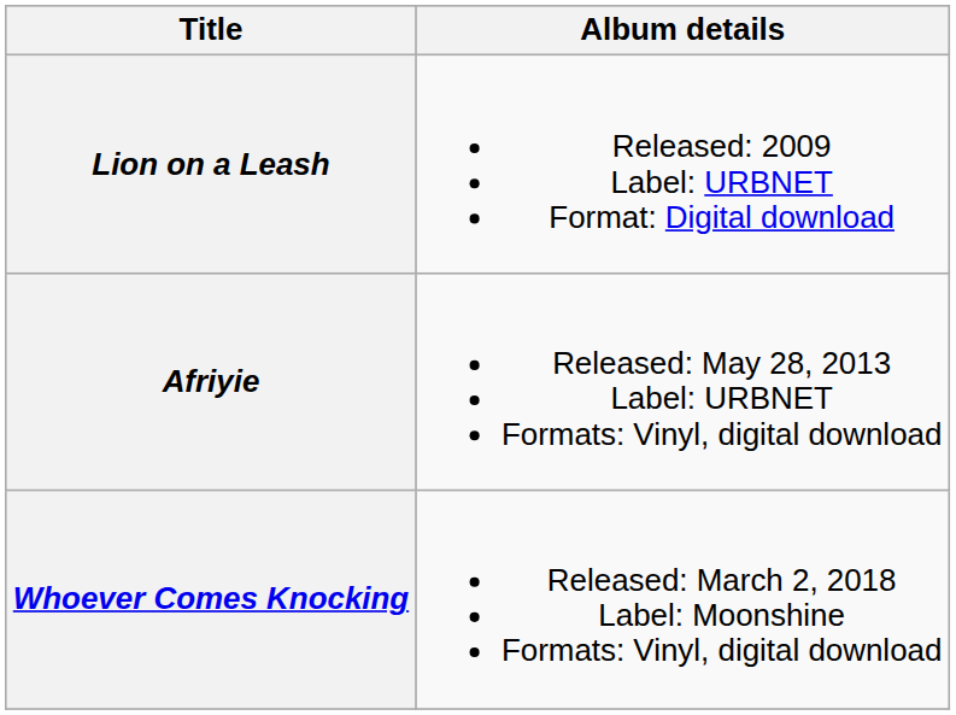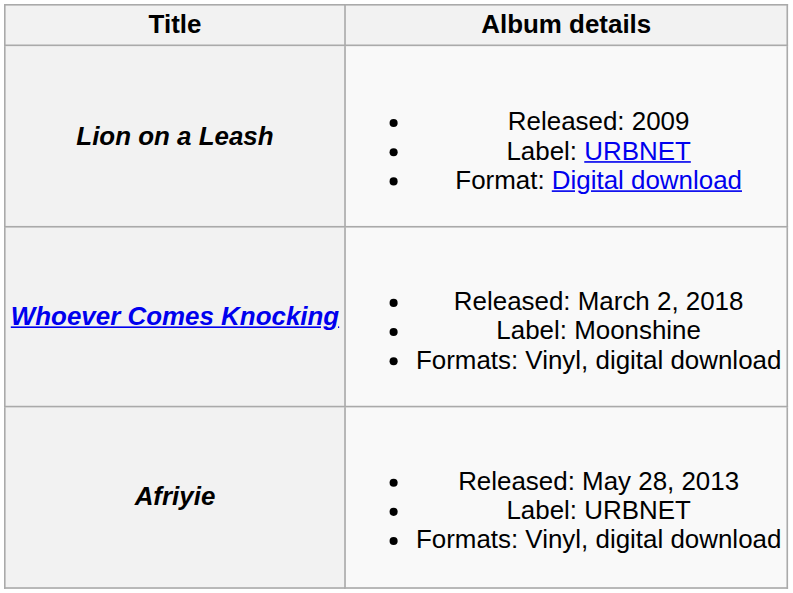rows swapped: Afriyie <-> Whoever Comes Knocking
